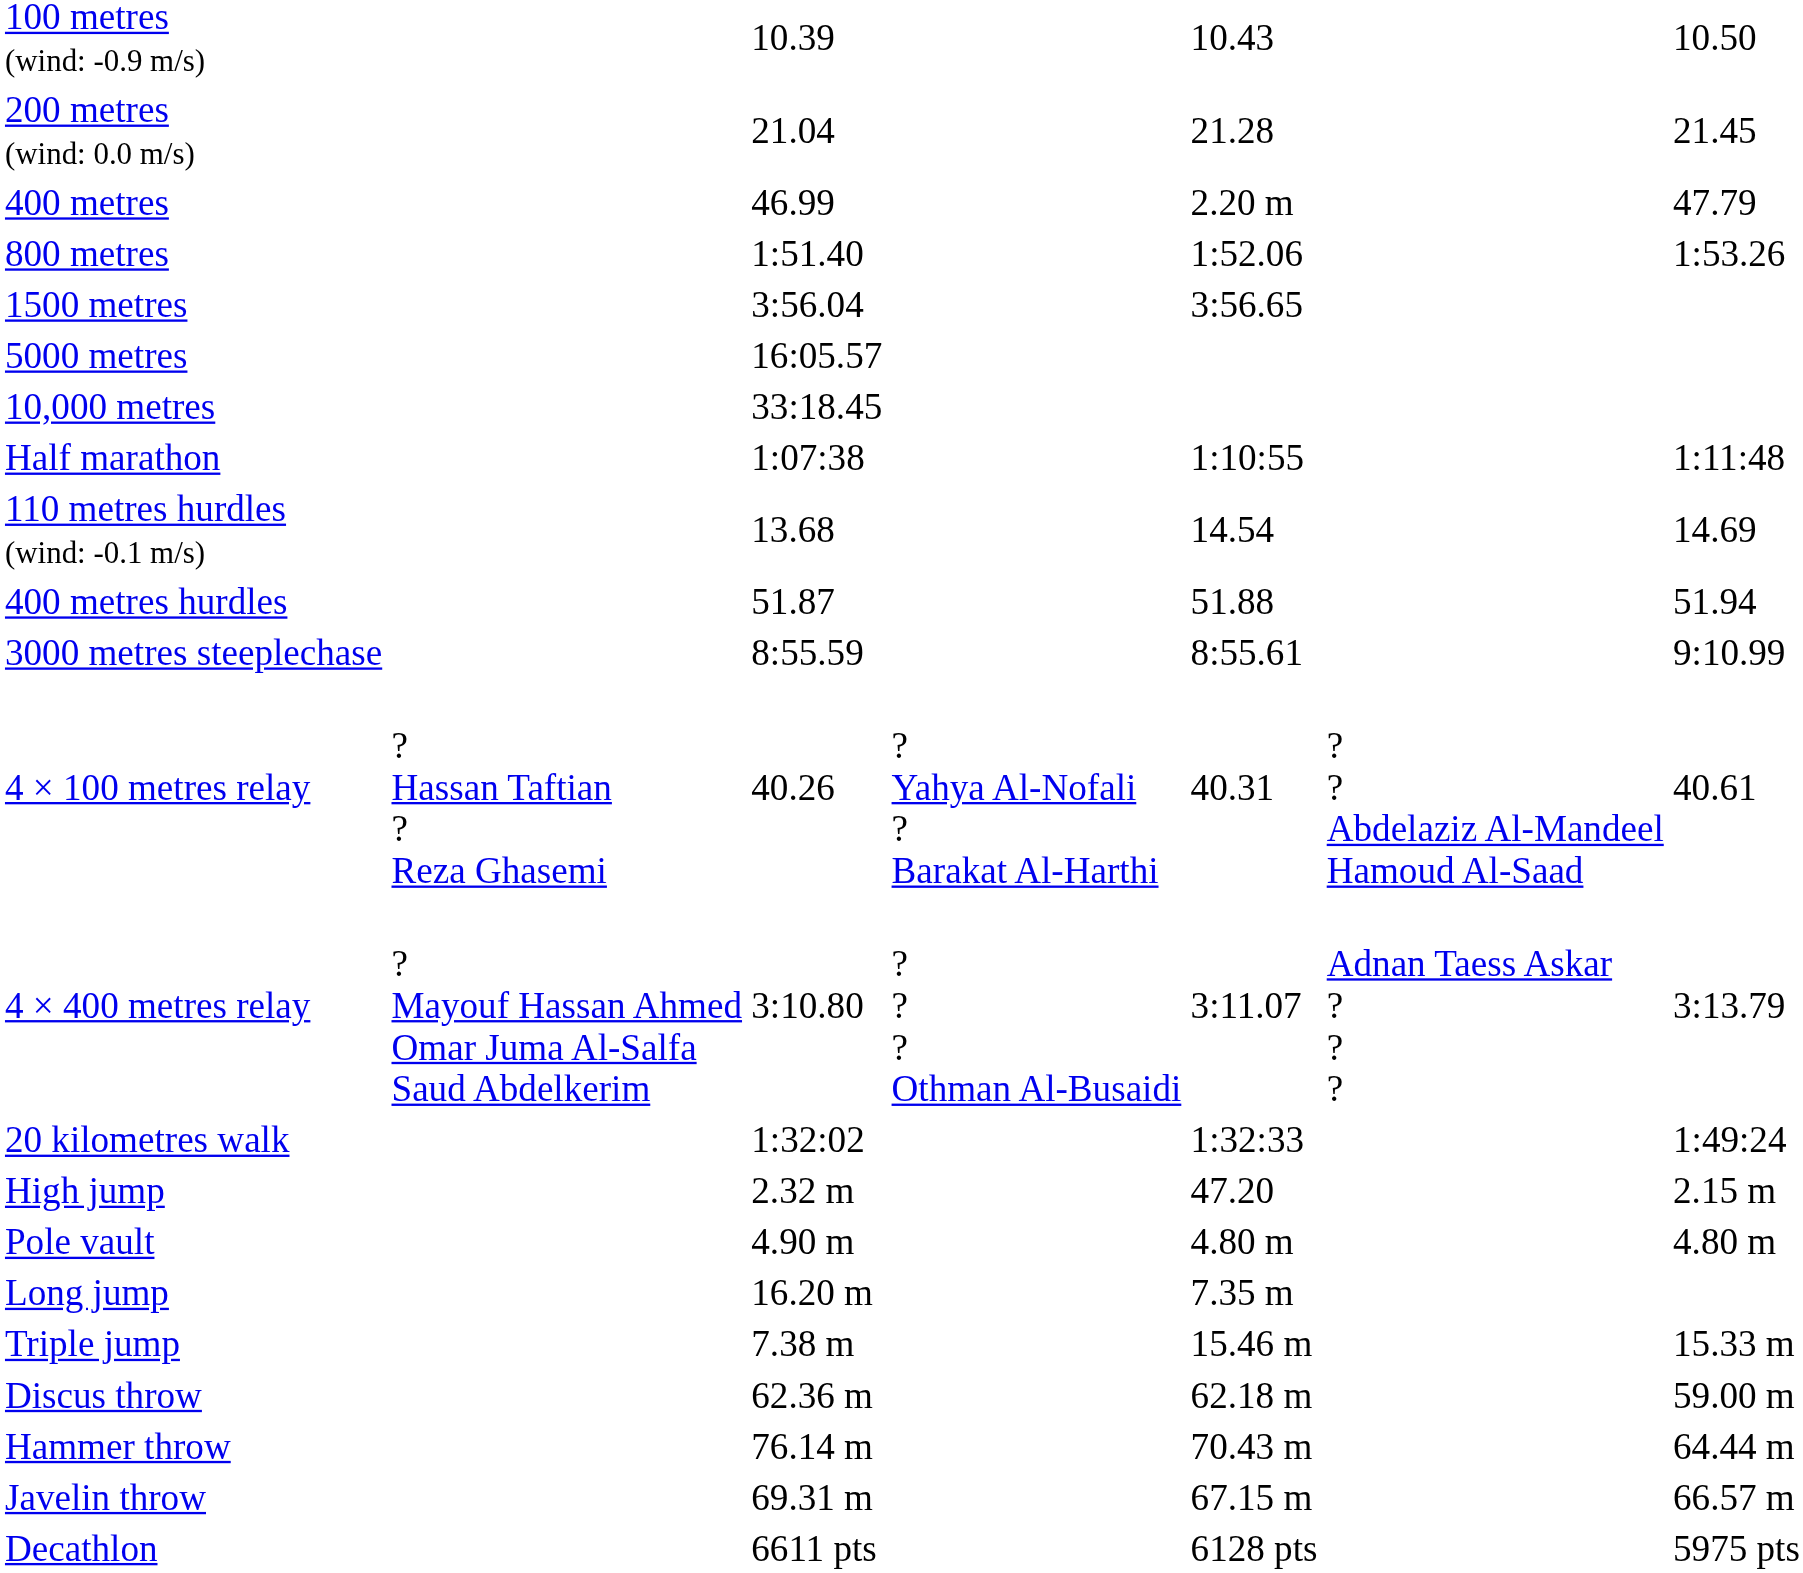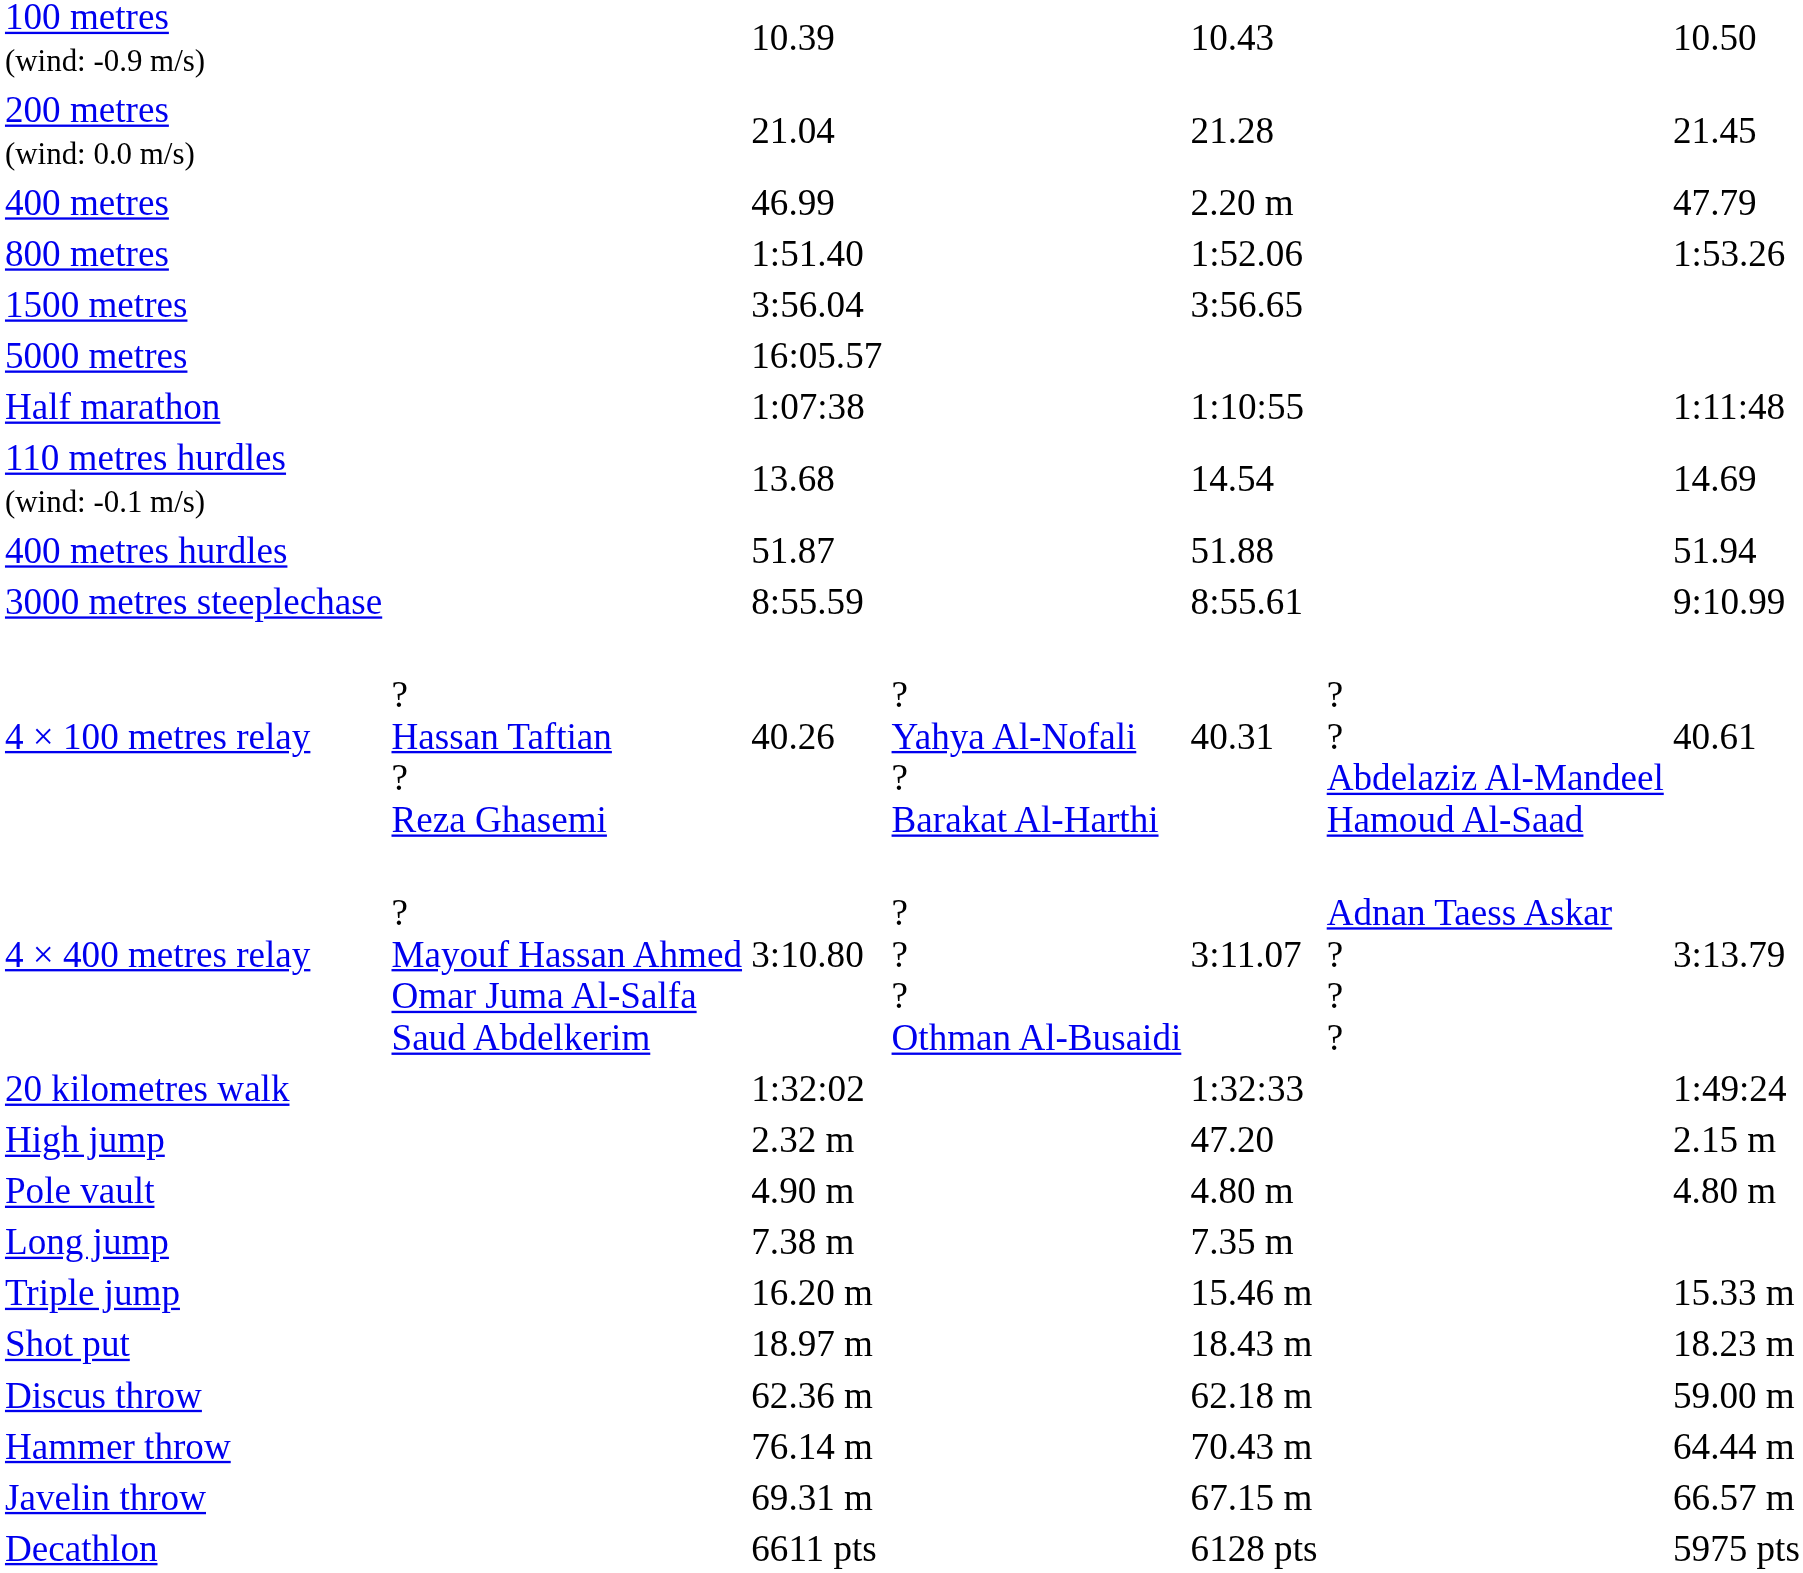- row: 10,000 metres | 33:18.45
Long jump | column 3: 16.20 m -> 7.38 m
Triple jump | column 3: 7.38 m -> 16.20 m
+ row: Shot put | 18.97 m | 18.43 m | 18.23 m
